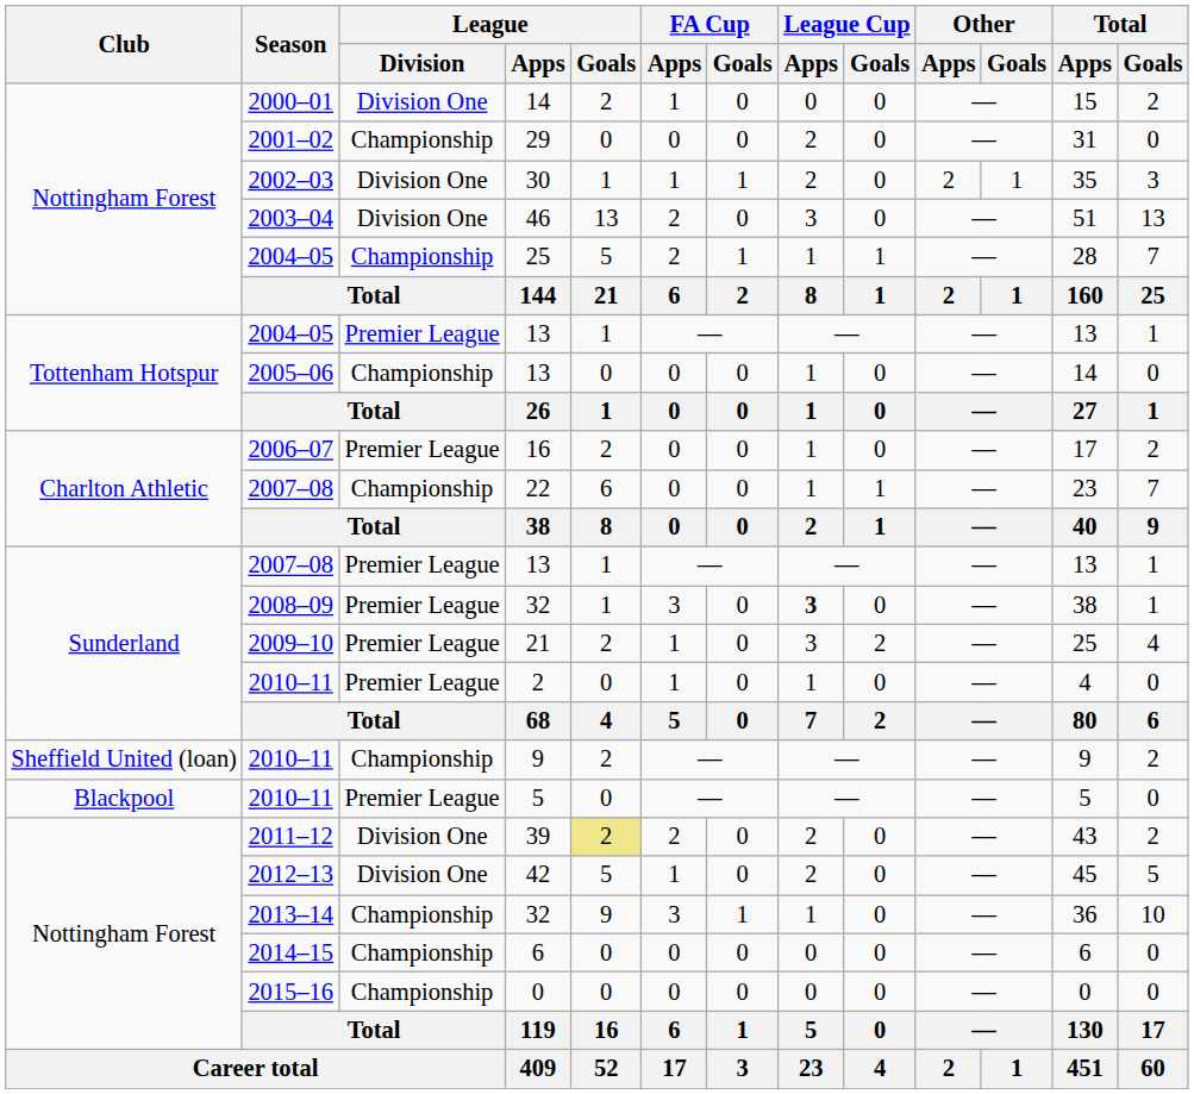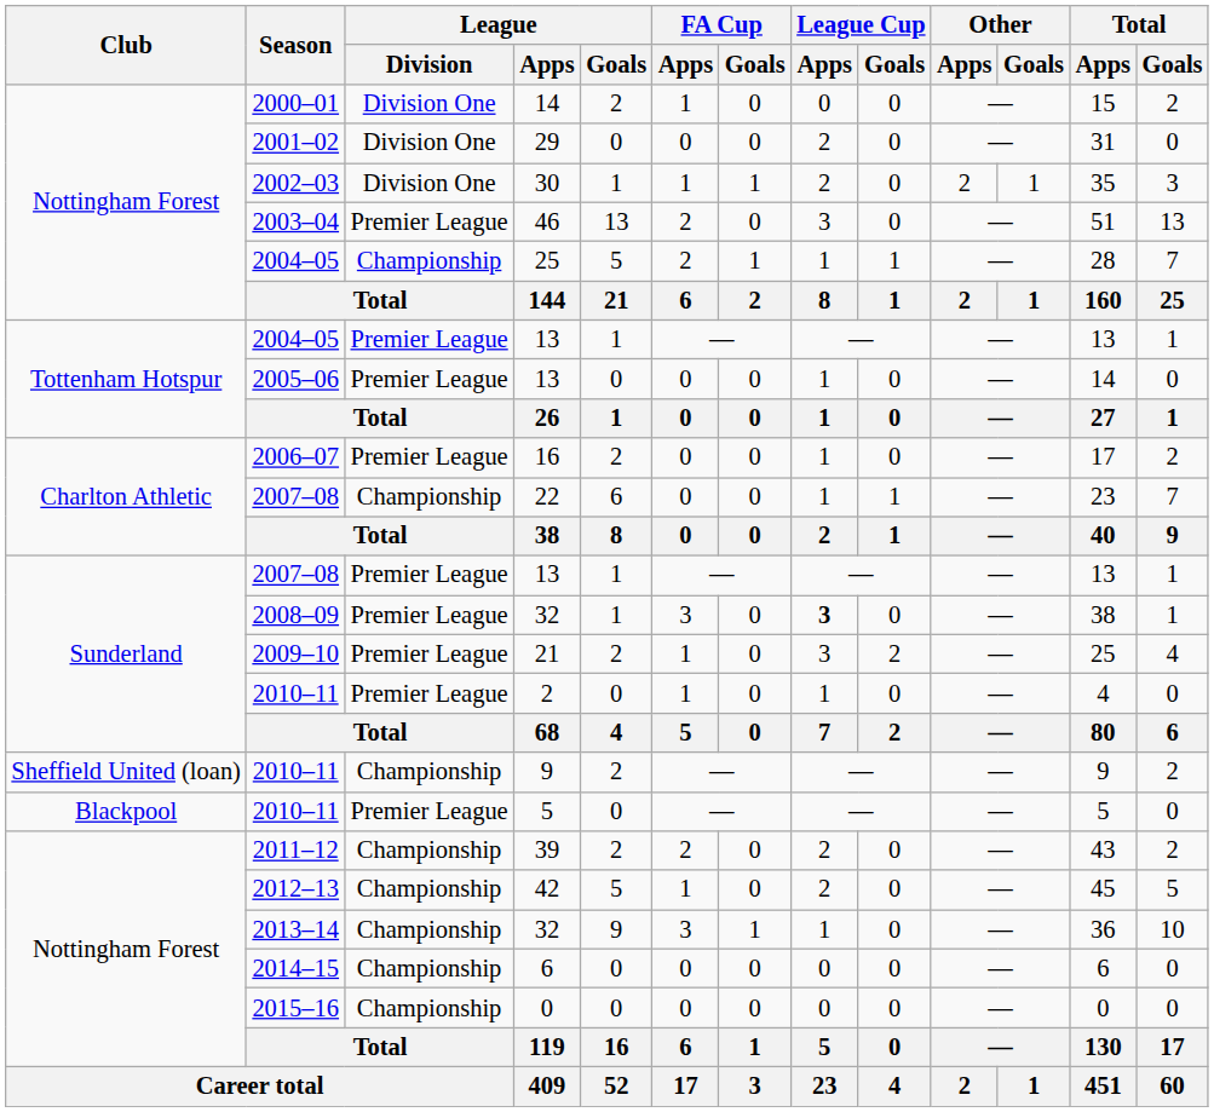29 | League / Division: Championship -> Division One
46 | League / Division: Division One -> Premier League
2005–06 / 13 | League / Division: Championship -> Premier League
39 | League / Division: Division One -> Championship
39 | League / Goals: khaki background -> no background
42 | League / Division: Division One -> Championship
